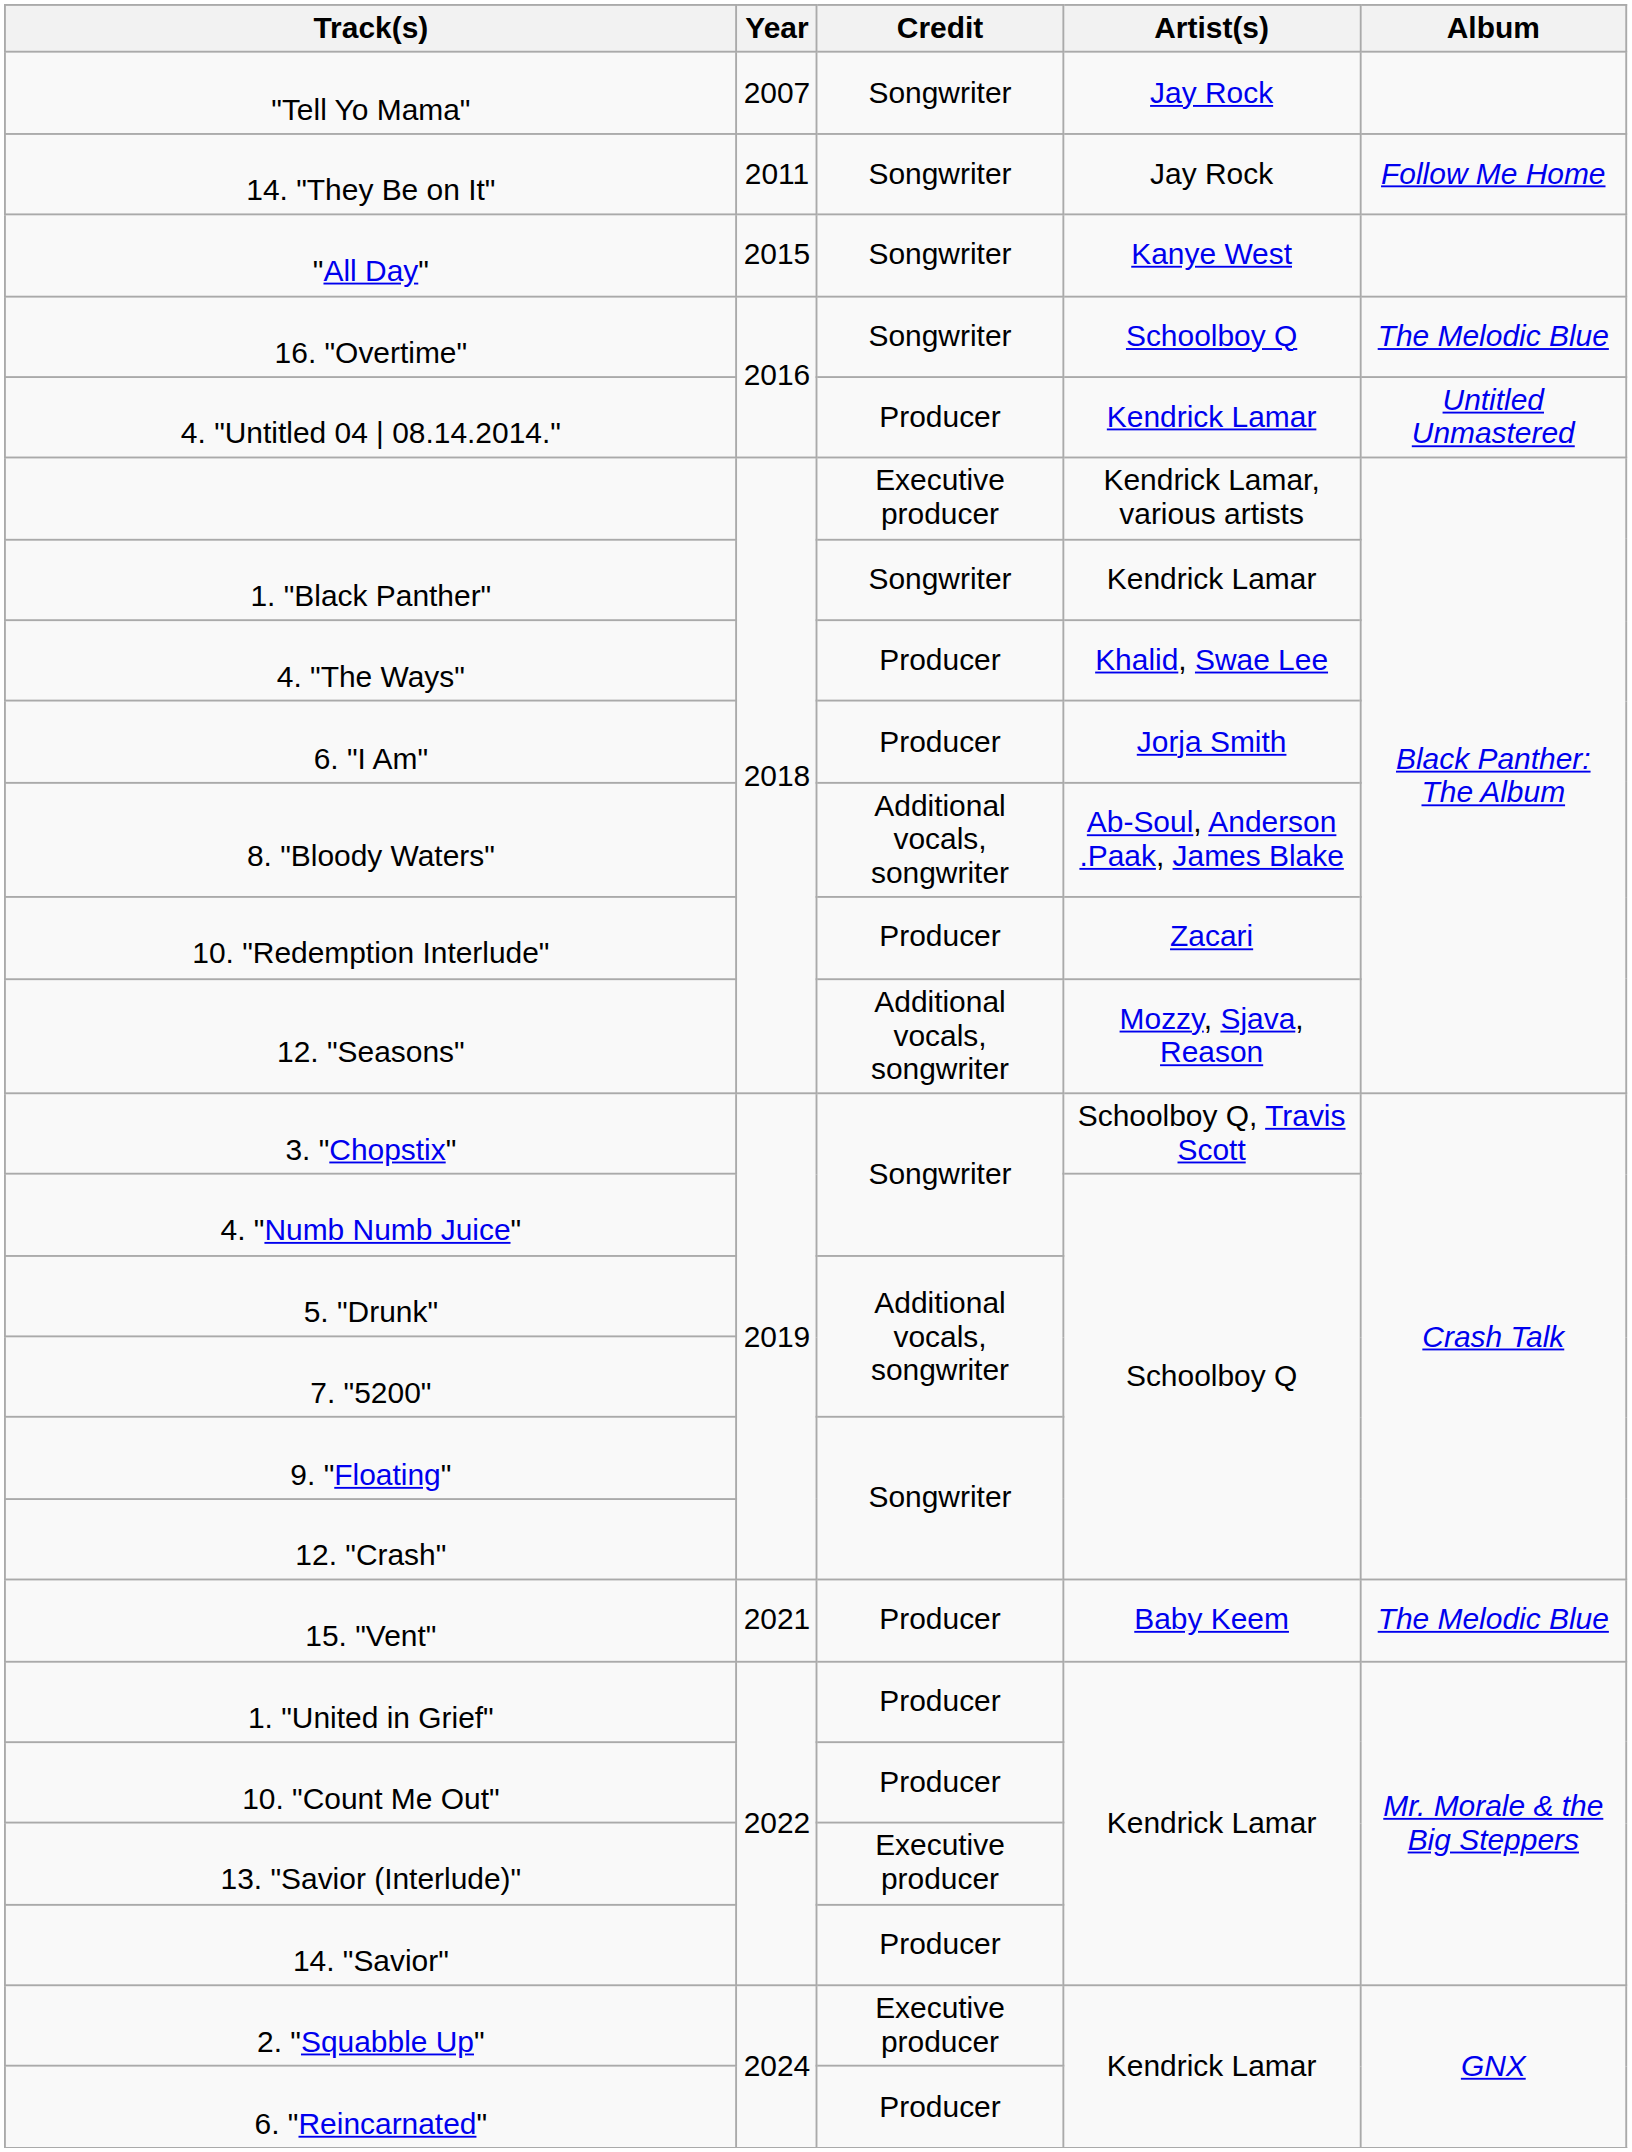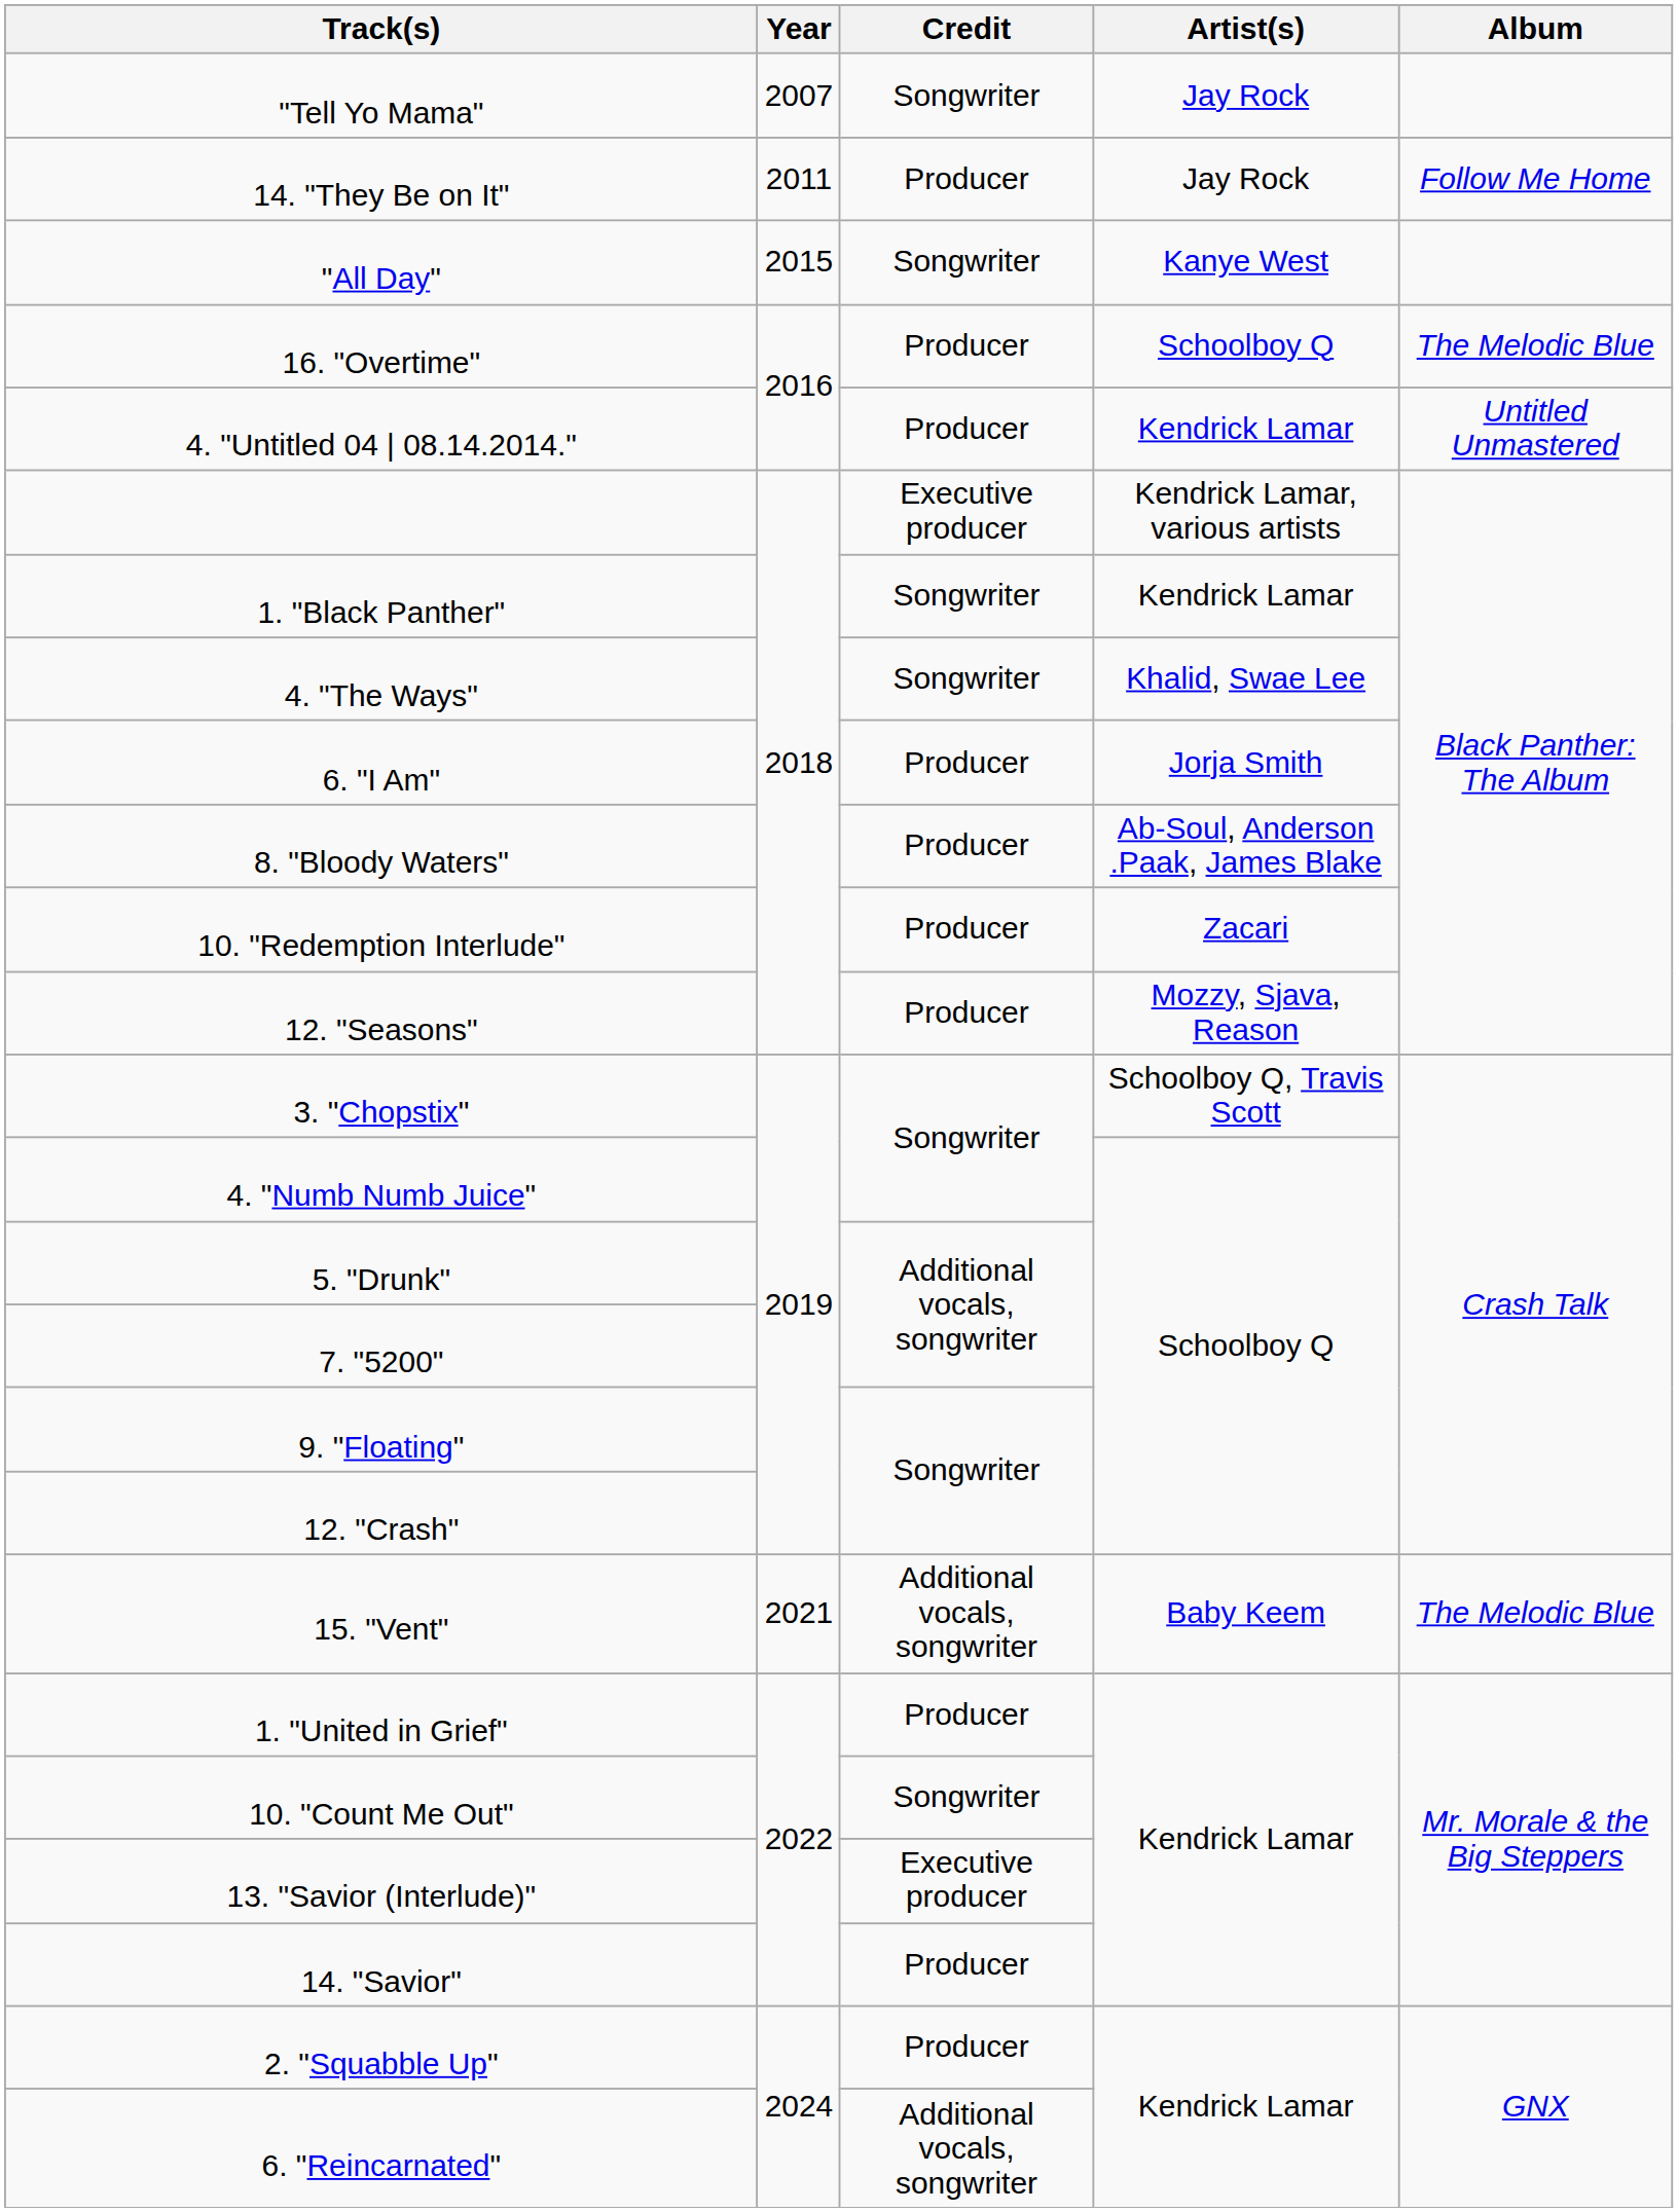14. "They Be on It" | Credit: Songwriter -> Producer
16. "Overtime" | Credit: Songwriter -> Producer
4. "The Ways" | Credit: Producer -> Songwriter
8. "Bloody Waters" | Credit: Additional vocals, songwriter -> Producer
12. "Seasons" | Credit: Additional vocals, songwriter -> Producer
15. "Vent" | Credit: Producer -> Additional vocals, songwriter
10. "Count Me Out" | Credit: Producer -> Songwriter
2. "Squabble Up" | Credit: Executive producer -> Producer
6. "Reincarnated" | Credit: Producer -> Additional vocals, songwriter
